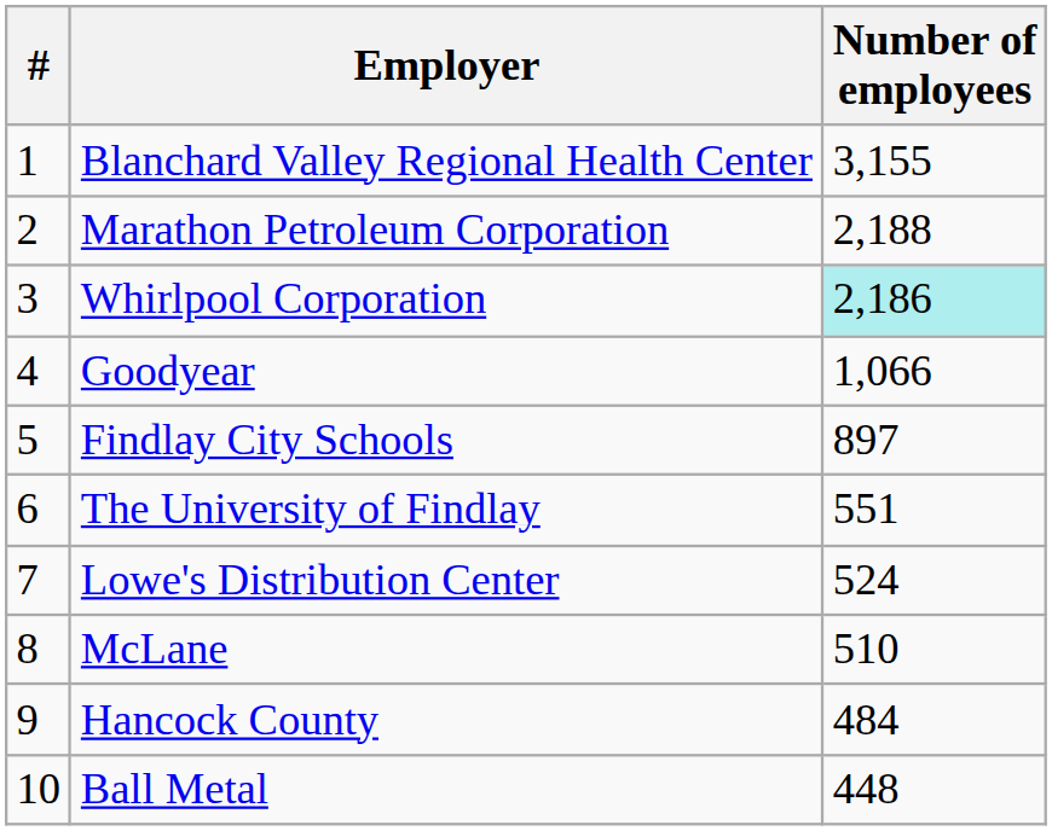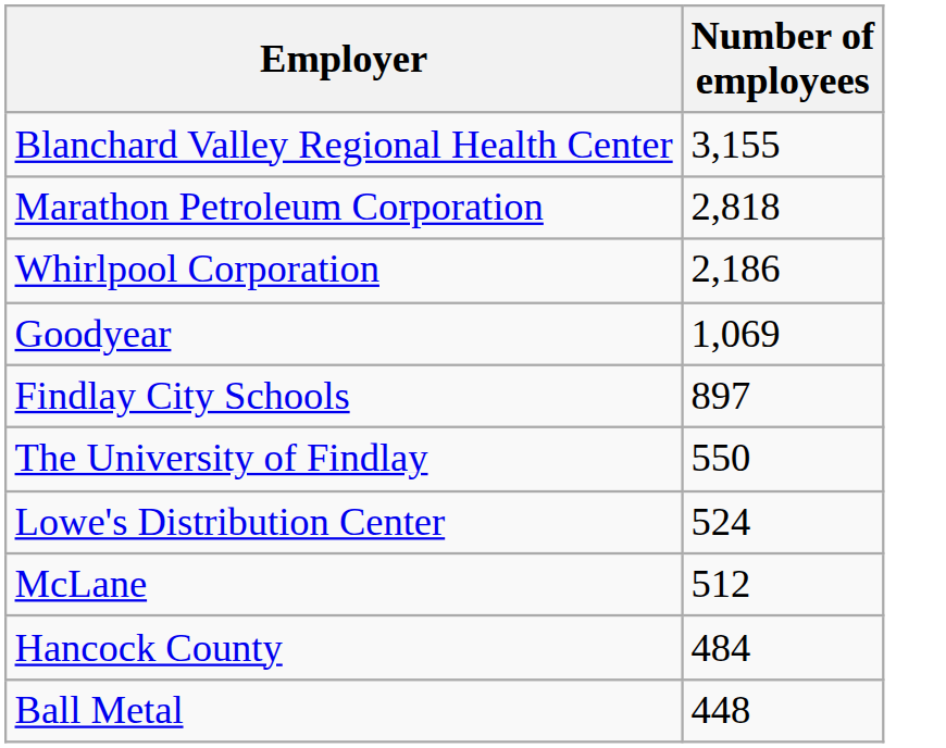- column: # | 1 | 2 | 3 | 4 | 5 | 6 | 7 | 8 | 9 | 10
Marathon Petroleum Corporation | Number of employees: 2,188 -> 2,818
Whirlpool Corporation | Number of employees: paleturquoise background -> no background
Goodyear | Number of employees: 1,066 -> 1,069
The University of Findlay | Number of employees: 551 -> 550
McLane | Number of employees: 510 -> 512
